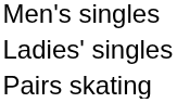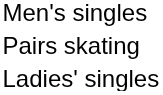rows swapped: Ladies' singles <-> Pairs skating
